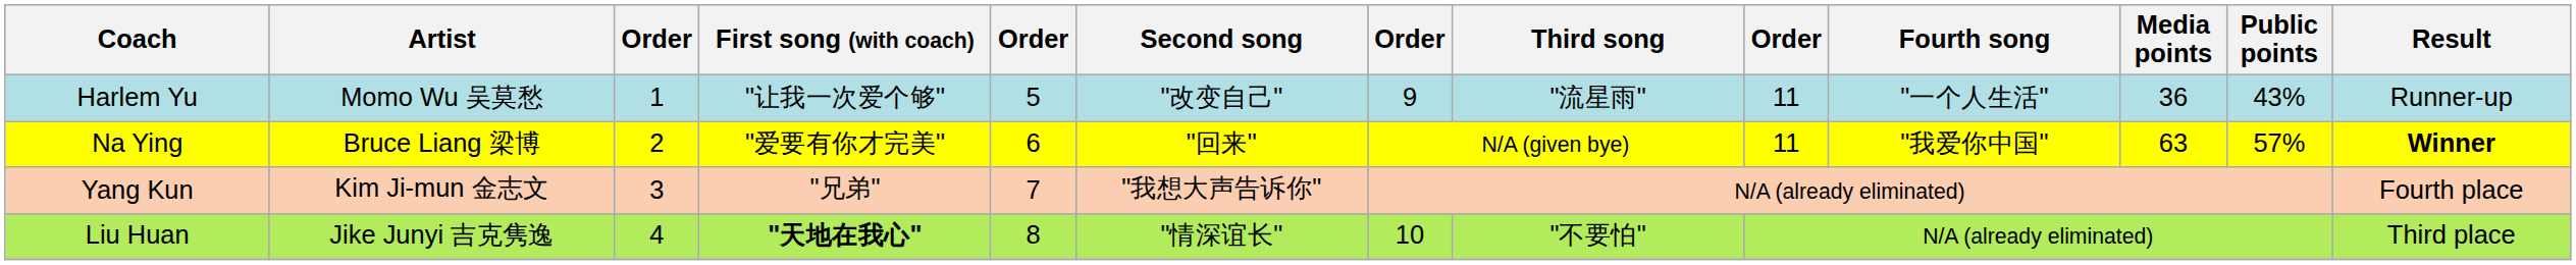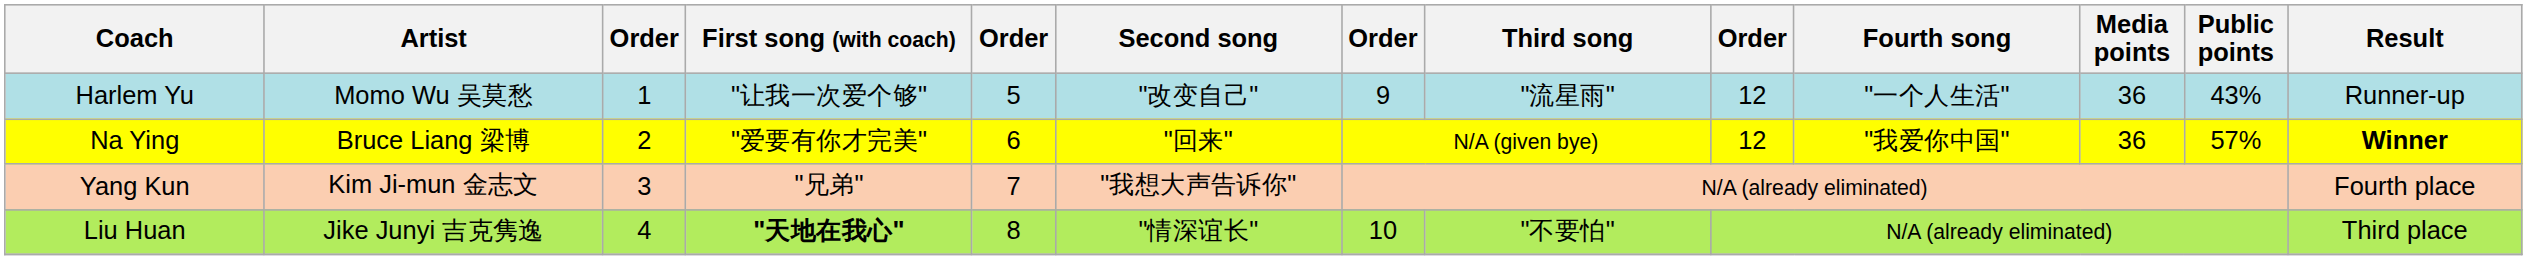Harlem Yu | column 9: 11 -> 12
Na Ying | column 9: 11 -> 12
Na Ying | Media points: 63 -> 36
